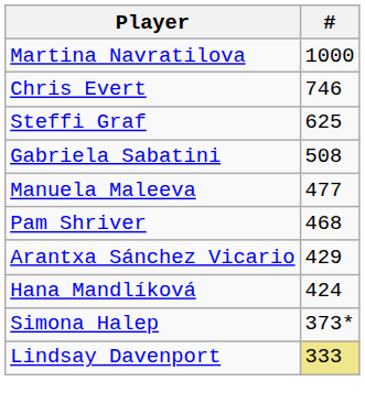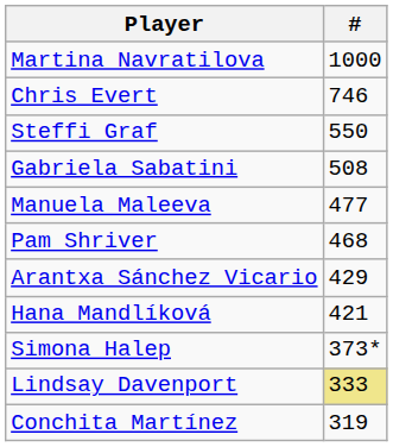Steffi Graf | #: 625 -> 550
Hana Mandlíková | #: 424 -> 421
+ row: Conchita Martínez | 319
